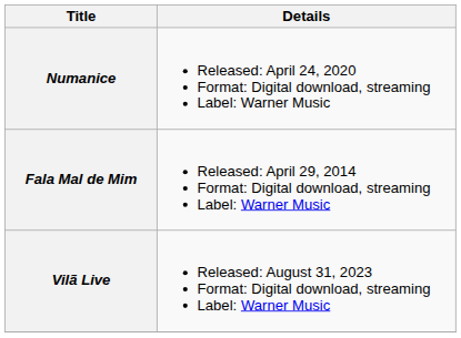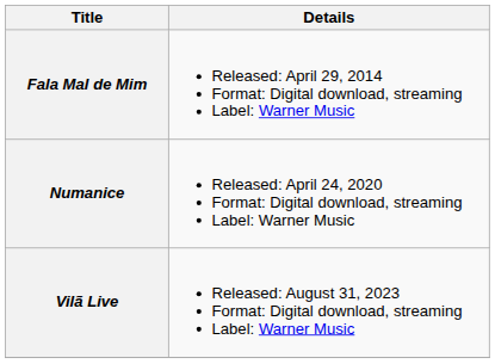rows swapped: Fala Mal de Mim <-> Numanice
